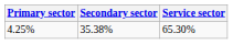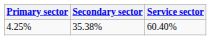4.25% | Service sector: 65.30% -> 60.40%
